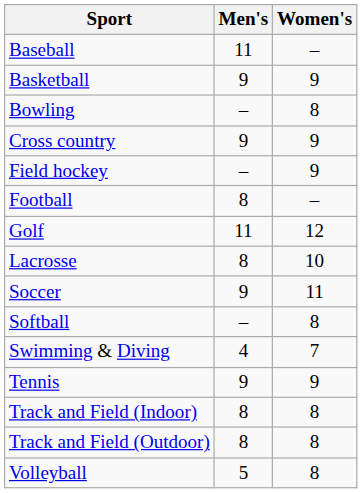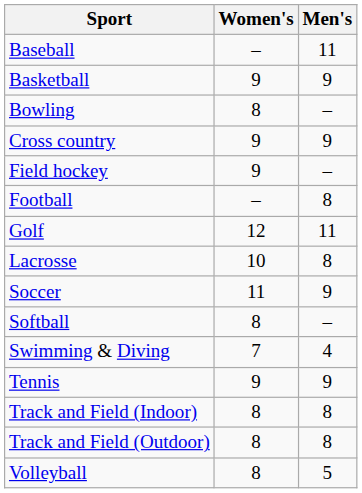columns swapped: Men's <-> Women's
